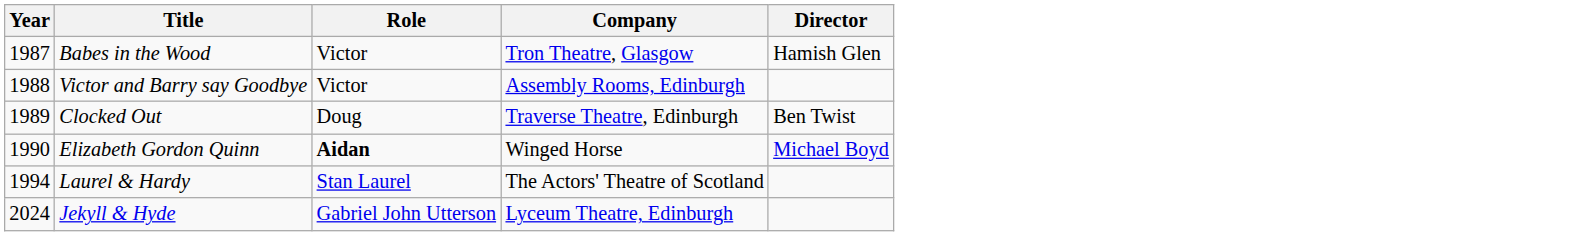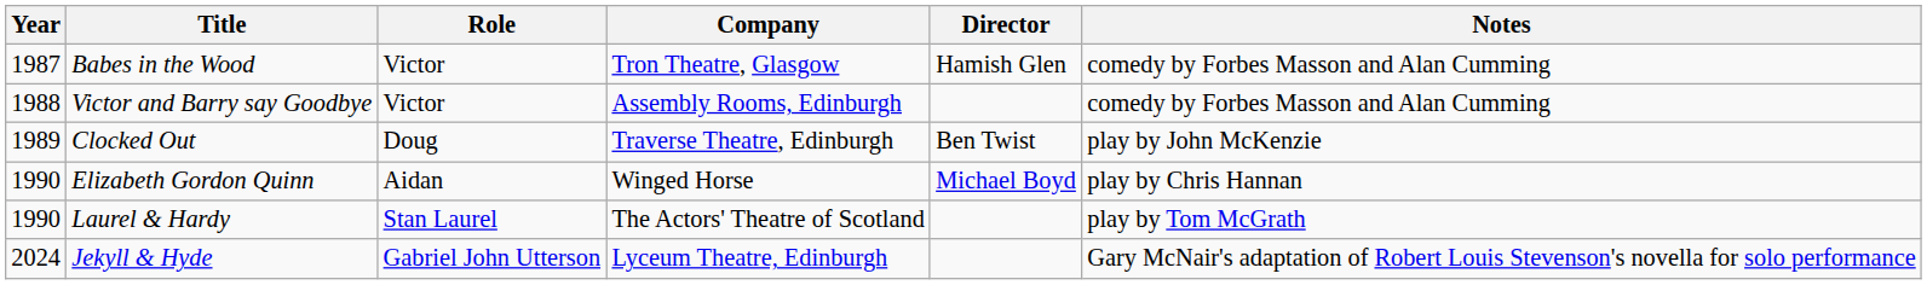+ column: Notes | comedy by Forbes Masson and Alan Cumming | comedy by Forbes Masson and Alan Cumming | play by John McKenzie | play by Chris Hannan | play by Tom McGrath | Gary McNair's adaptation of Robert Louis Stevenson's novella for solo performance
Elizabeth Gordon Quinn | Role: bold -> normal
Laurel & Hardy | Year: 1994 -> 1990
